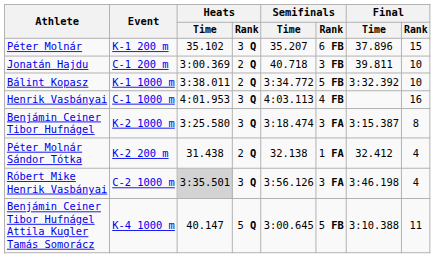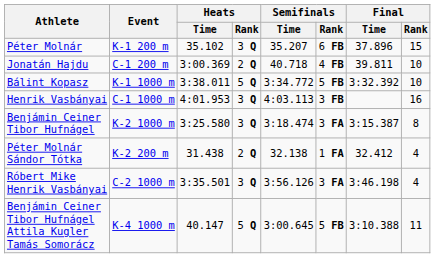Jonatán Hajdu | Semifinals / Rank: 3 FB -> 4 FB
Bálint Kopasz | Heats / Rank: 2 Q -> 5 Q
Henrik Vasbányai | Semifinals / Rank: 4 FB -> 3 FB
Róbert Mike Henrik Vasbányai | Heats / Time: lightgrey background -> no background
